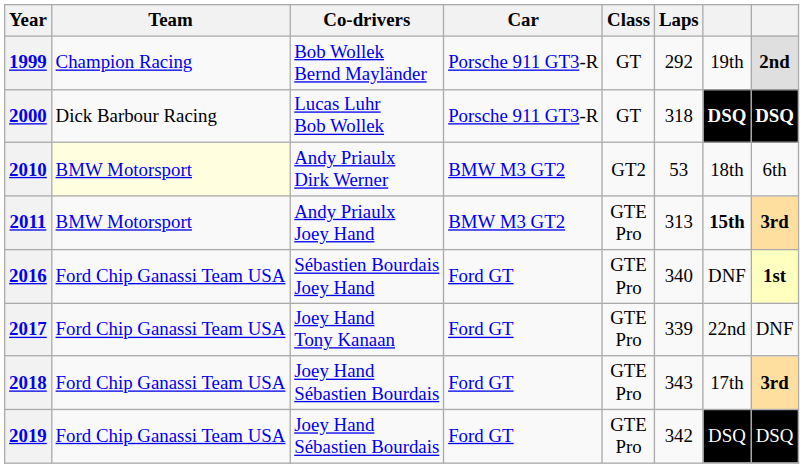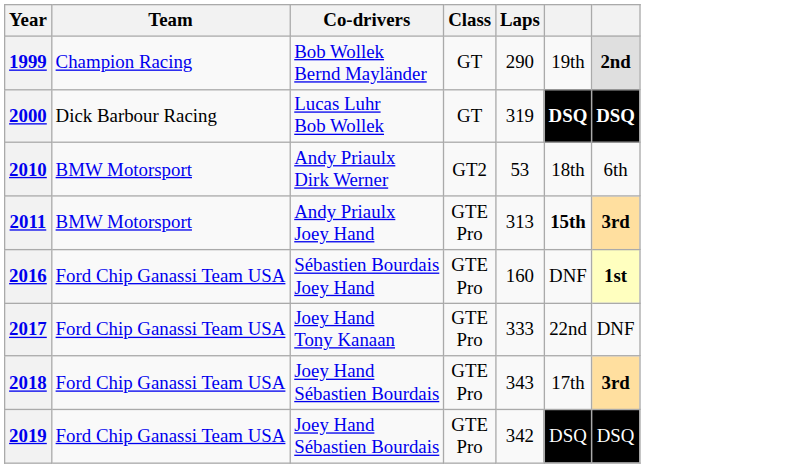- column: Car | Porsche 911 GT3-R | Porsche 911 GT3-R | BMW M3 GT2 | BMW M3 GT2 | Ford GT | Ford GT | Ford GT | Ford GT
1999 | Laps: 292 -> 290
2000 | Laps: 318 -> 319
2010 | Team: lightyellow background -> no background
2016 | Laps: 340 -> 160
2017 | Laps: 339 -> 333
